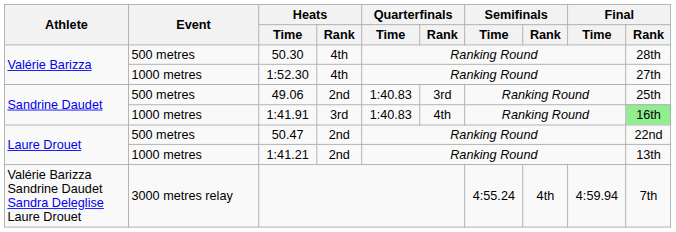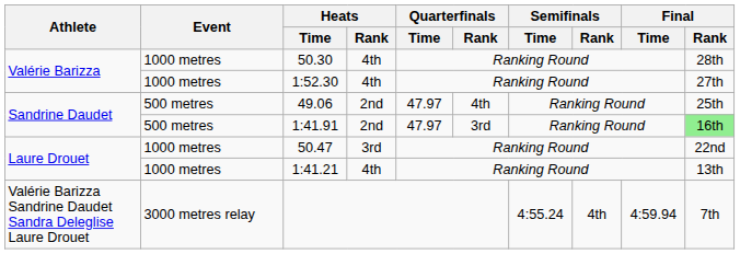50.30 | Event: 500 metres -> 1000 metres
49.06 | Quarterfinals / Time: 1:40.83 -> 47.97
49.06 | Quarterfinals / Rank: 3rd -> 4th
1:41.91 | Event: 1000 metres -> 500 metres
1:41.91 | Heats / Rank: 3rd -> 2nd
1:41.91 | Quarterfinals / Time: 1:40.83 -> 47.97
1:41.91 | Quarterfinals / Rank: 4th -> 3rd
50.47 | Event: 500 metres -> 1000 metres
50.47 | Heats / Rank: 2nd -> 3rd
1:41.21 | Heats / Rank: 2nd -> 4th
